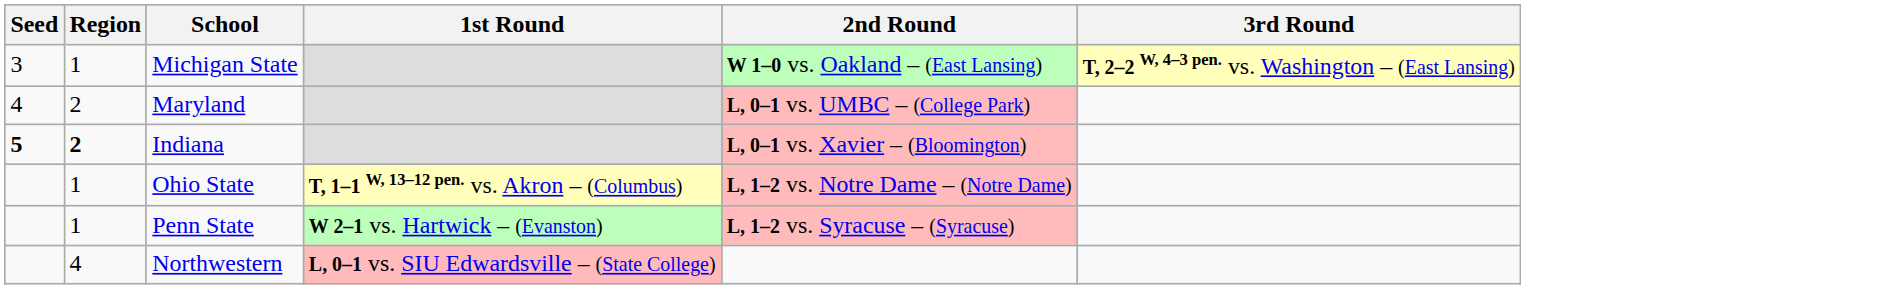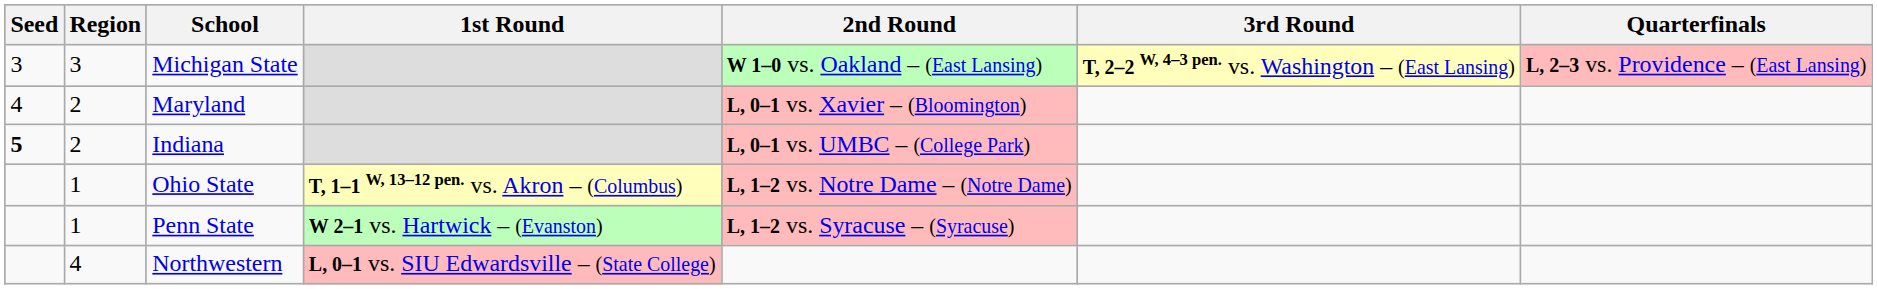+ column: Quarterfinals | L, 2–3 vs. Providence – (East Lansing)
Michigan State | Region: 1 -> 3
Maryland | 2nd Round: L, 0–1 vs. UMBC – (College Park) -> L, 0–1 vs. Xavier – (Bloomington)
Indiana | Region: bold -> normal
Indiana | 2nd Round: L, 0–1 vs. Xavier – (Bloomington) -> L, 0–1 vs. UMBC – (College Park)
